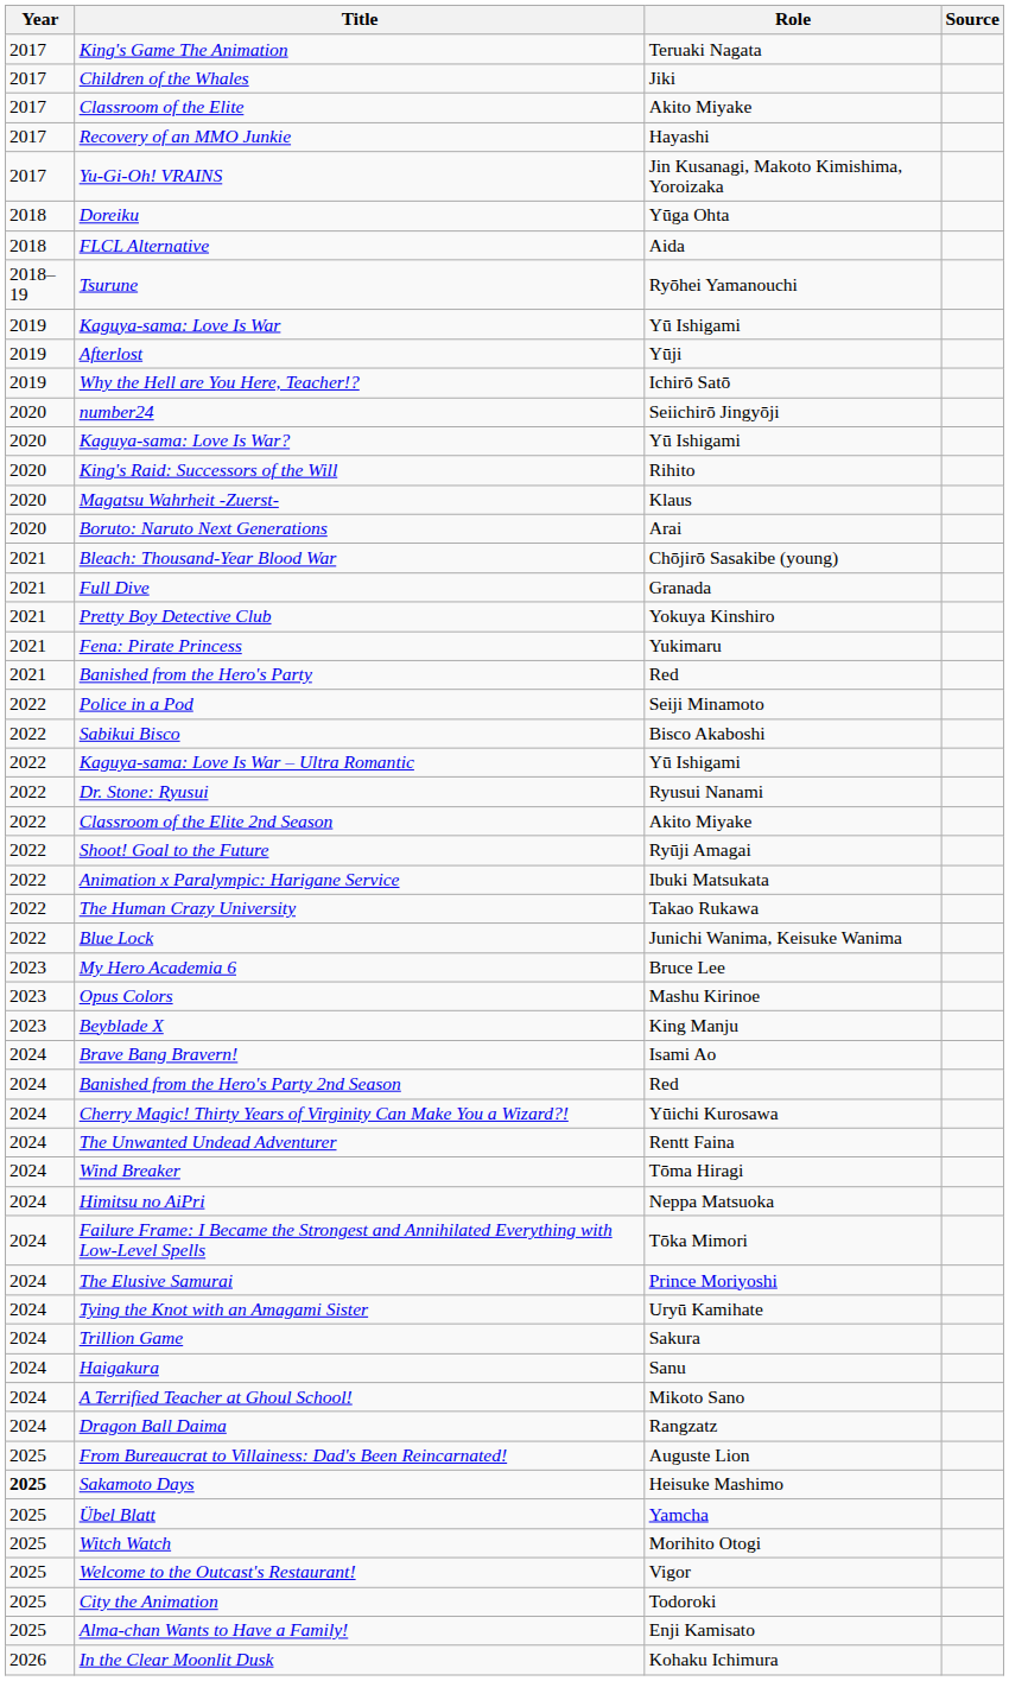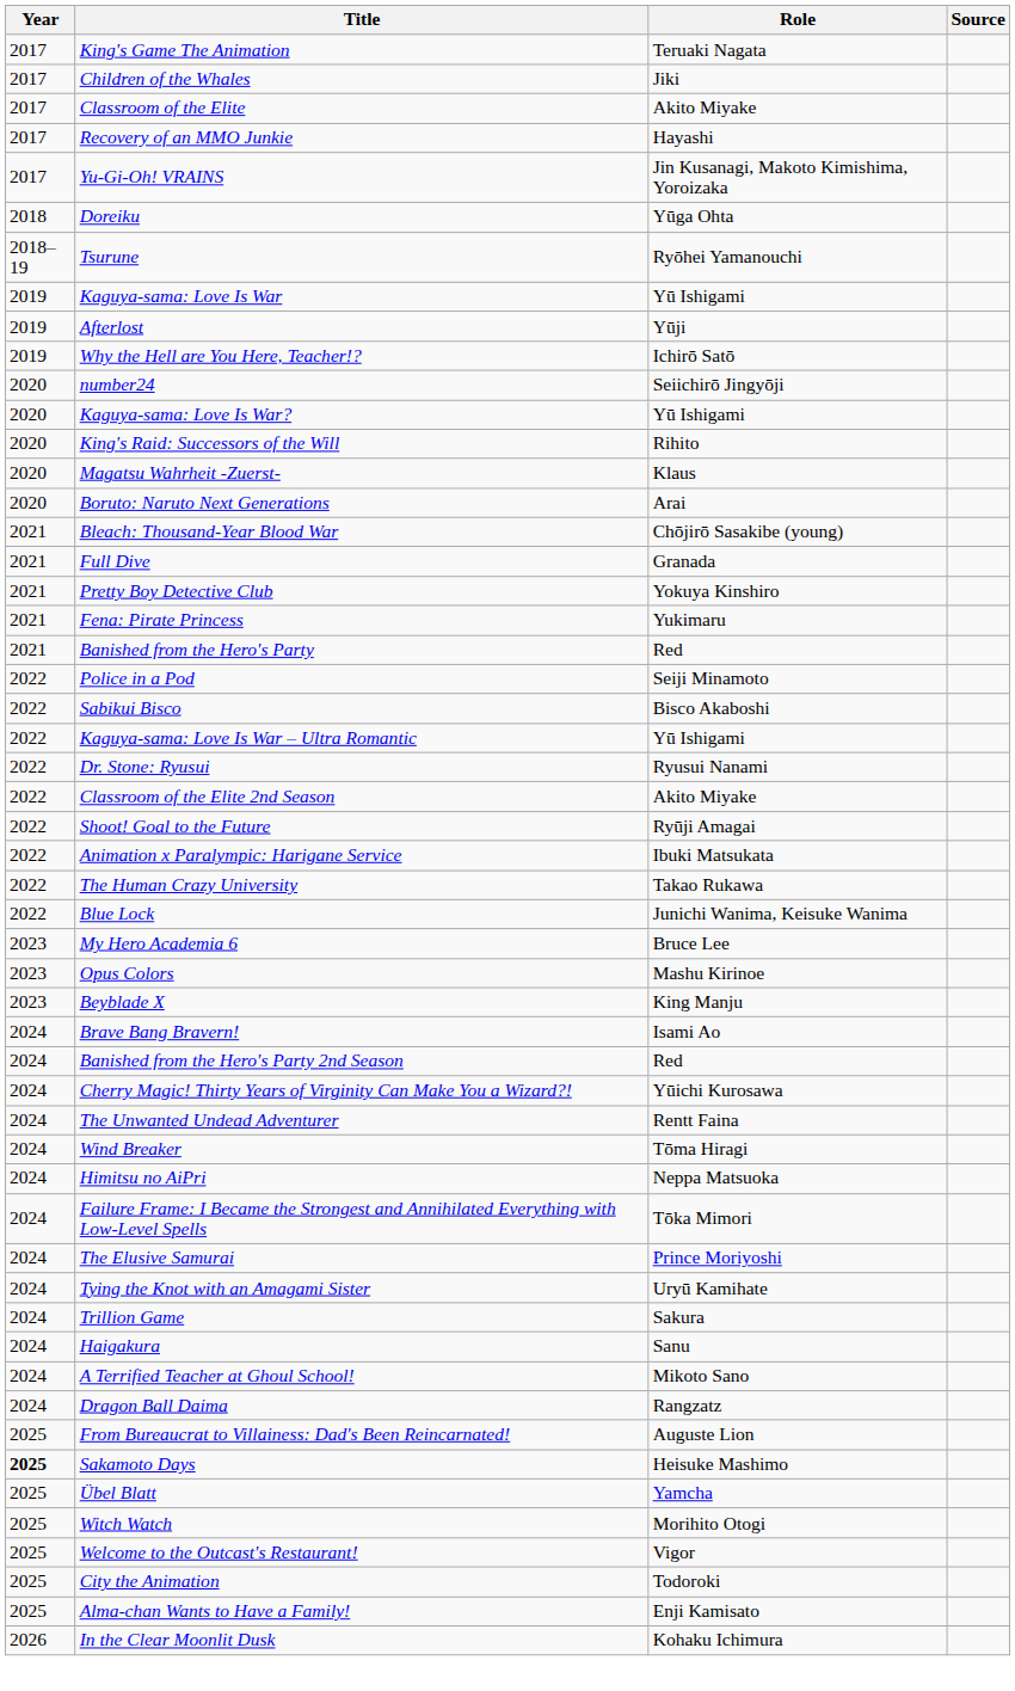- row: 2018 | FLCL Alternative | Aida
